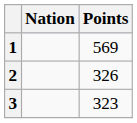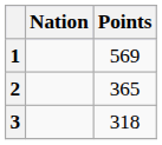2 | Points: 326 -> 365
3 | Points: 323 -> 318
